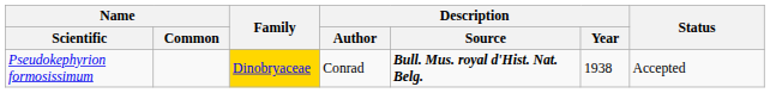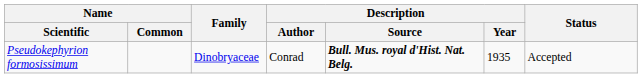Pseudokephyrion formosissimum | Family: gold background -> no background
Pseudokephyrion formosissimum | Description / Year: 1938 -> 1935
